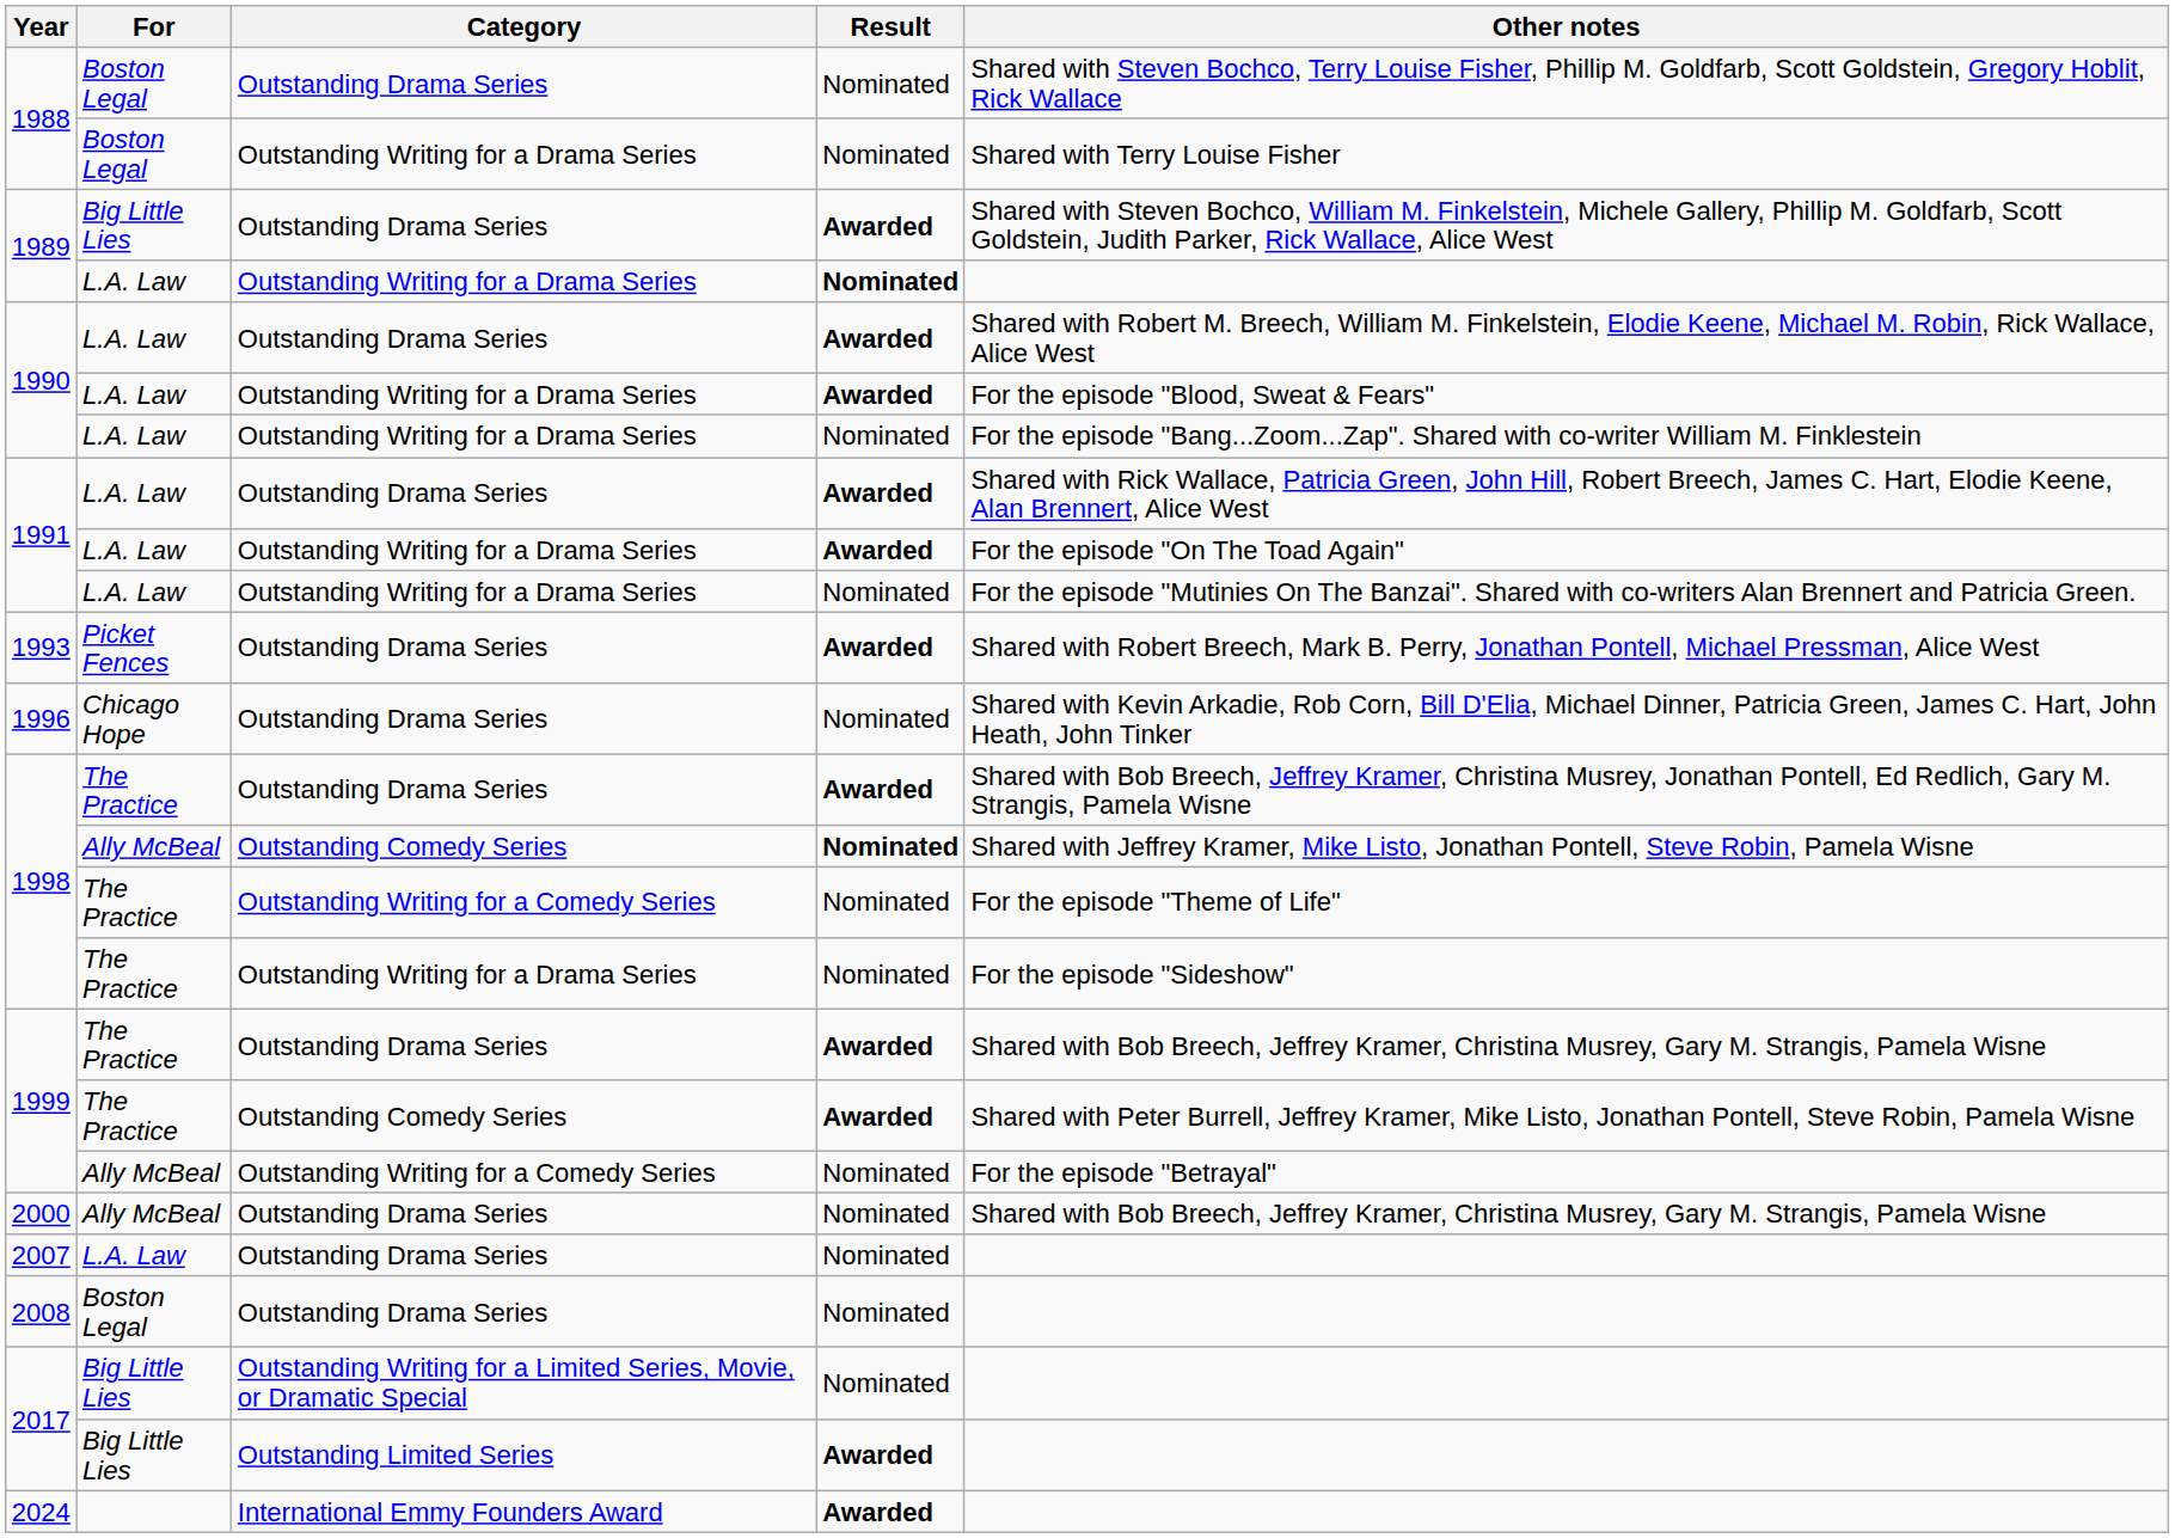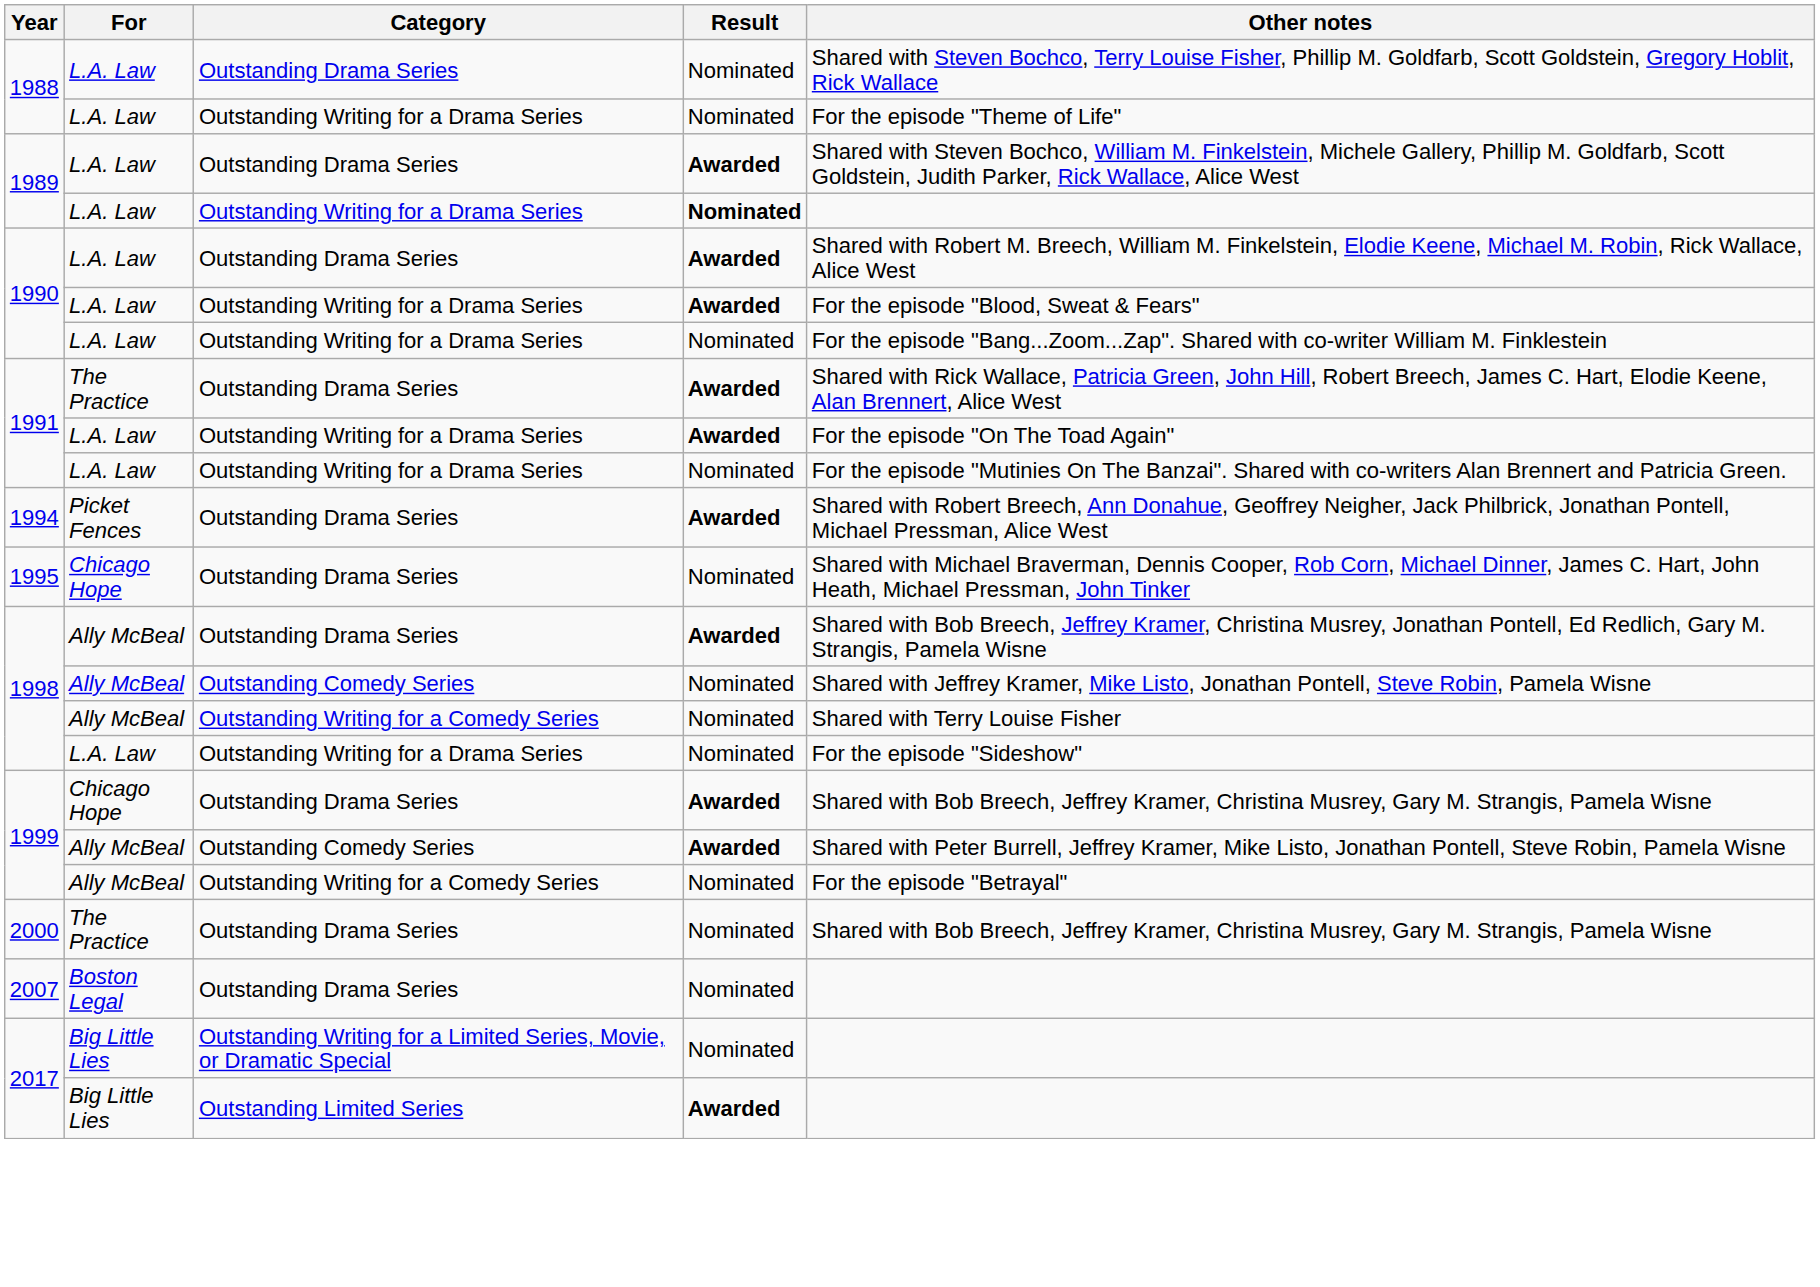1988 / Outstanding Drama Series | For: Boston Legal -> L.A. Law
1988 / Outstanding Writing for a Drama Series | For: Boston Legal -> L.A. Law
1988 / Outstanding Writing for a Drama Series | Other notes: Shared with Terry Louise Fisher -> For the episode "Theme of Life"
1989 / Outstanding Drama Series | For: Big Little Lies -> L.A. Law
1991 / Outstanding Drama Series | For: L.A. Law -> The Practice
- row: 1993 | Picket Fences | Outstanding Drama Series | Awarded | Shared with Robert Breech, Mark B. Perry, Jonathan Pontell, Michael Pressman, Alice West
+ row: 1994 | Picket Fences | Outstanding Drama Series | Awarded | Shared with Robert Breech, Ann Donahue, Geoffrey Neigher, Jack Philbrick, Jonathan Pontell, Michael Pressman, Alice West
+ row: 1995 | Chicago Hope | Outstanding Drama Series | Nominated | Shared with Michael Braverman, Dennis Cooper, Rob Corn, Michael Dinner, James C. Hart, John Heath, Michael Pressman, John Tinker
- row: 1996 | Chicago Hope | Outstanding Drama Series | Nominated | Shared with Kevin Arkadie, Rob Corn, Bill D'Elia, Michael Dinner, Patricia Green, James C. Hart, John Heath, John Tinker
1998 / Outstanding Drama Series | For: The Practice -> Ally McBeal
1998 / Outstanding Comedy Series | Result: bold -> normal
1998 / Outstanding Writing for a Comedy Series | For: The Practice -> Ally McBeal
1998 / Outstanding Writing for a Comedy Series | Other notes: For the episode "Theme of Life" -> Shared with Terry Louise Fisher
1998 / Outstanding Writing for a Drama Series | For: The Practice -> L.A. Law
1999 / Outstanding Drama Series | For: The Practice -> Chicago Hope
1999 / Outstanding Comedy Series | For: The Practice -> Ally McBeal
2000 | For: Ally McBeal -> The Practice
2007 | For: L.A. Law -> Boston Legal
- row: 2008 | Boston Legal | Outstanding Drama Series | Nominated
- row: 2024 | International Emmy Founders Award | Awarded
